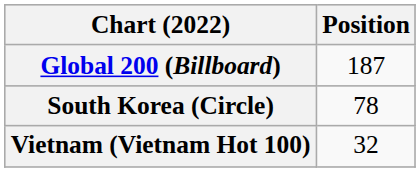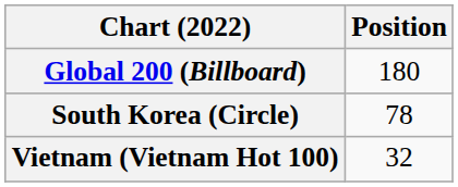Global 200 (Billboard) | Position: 187 -> 180
